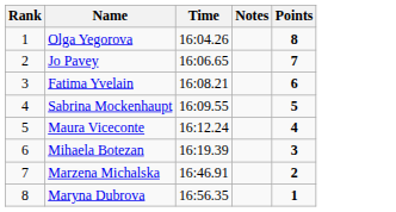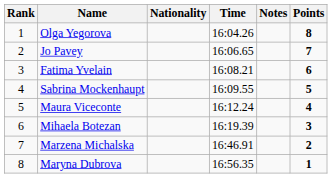+ column: Nationality
